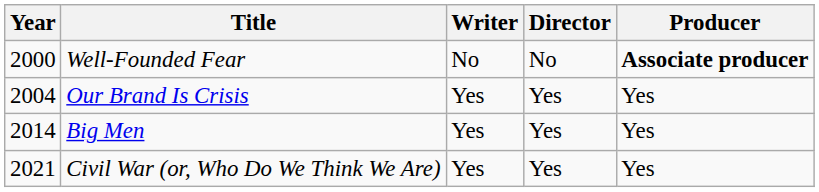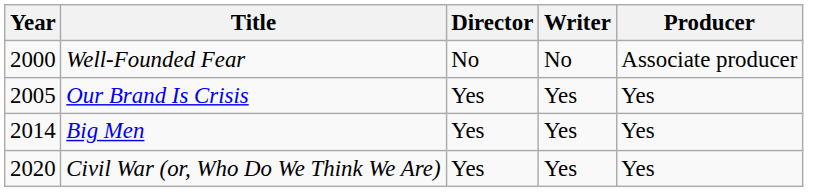columns swapped: Director <-> Writer
Well-Founded Fear | Producer: bold -> normal
Our Brand Is Crisis | Year: 2004 -> 2005
Civil War (or, Who Do We Think We Are) | Year: 2021 -> 2020
